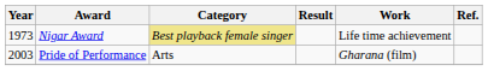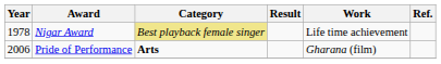Nigar Award | Year: 1973 -> 1978
Pride of Performance | Year: 2003 -> 2006
Pride of Performance | Category: normal -> bold
